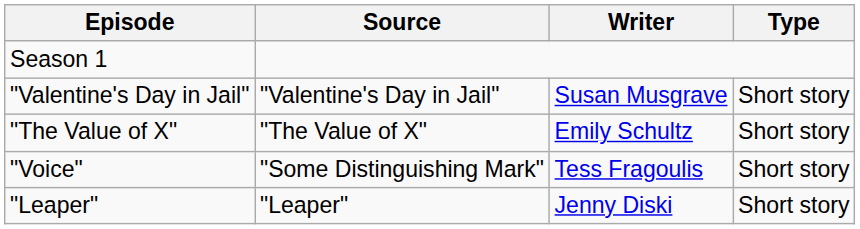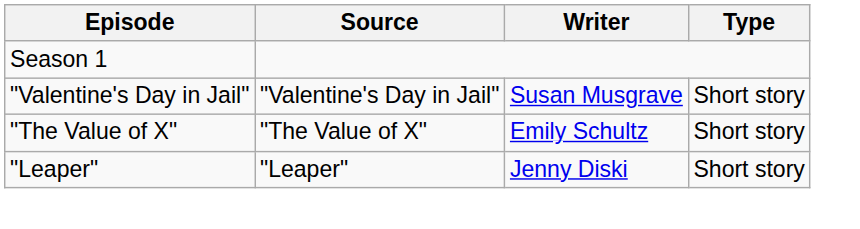- row: "Voice" | "Some Distinguishing Mark" | Tess Fragoulis | Short story
